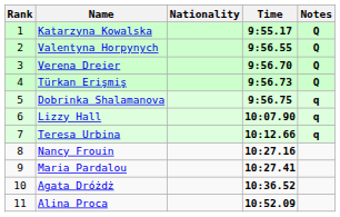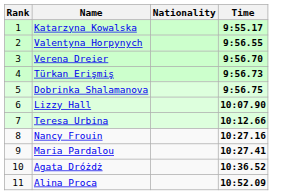- column: Notes | Q | Q | Q | Q | q | q | q
